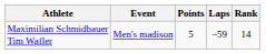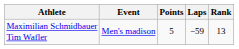Maximilian Schmidbauer Tim Wafler | Rank: 14 -> 13
